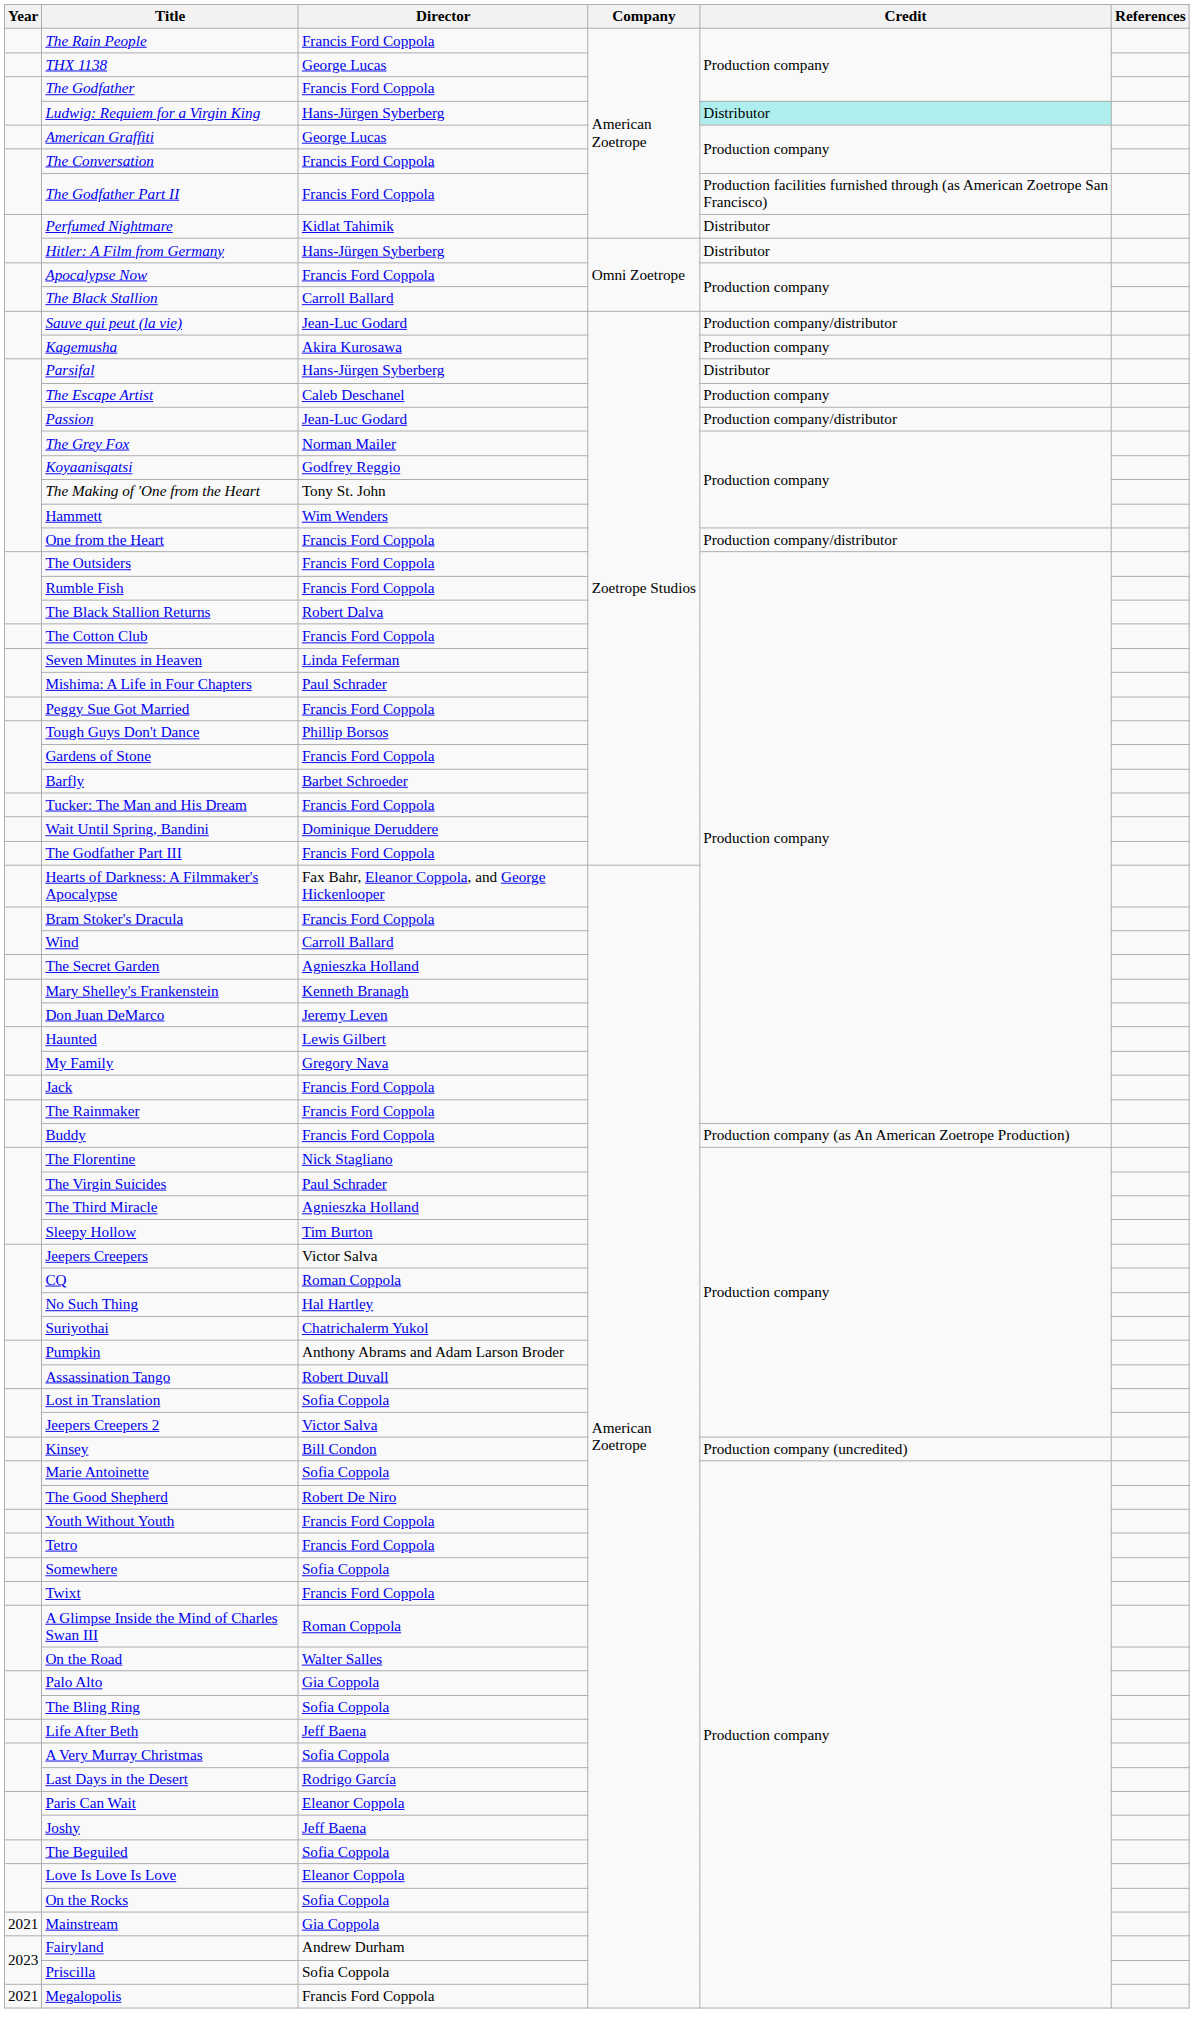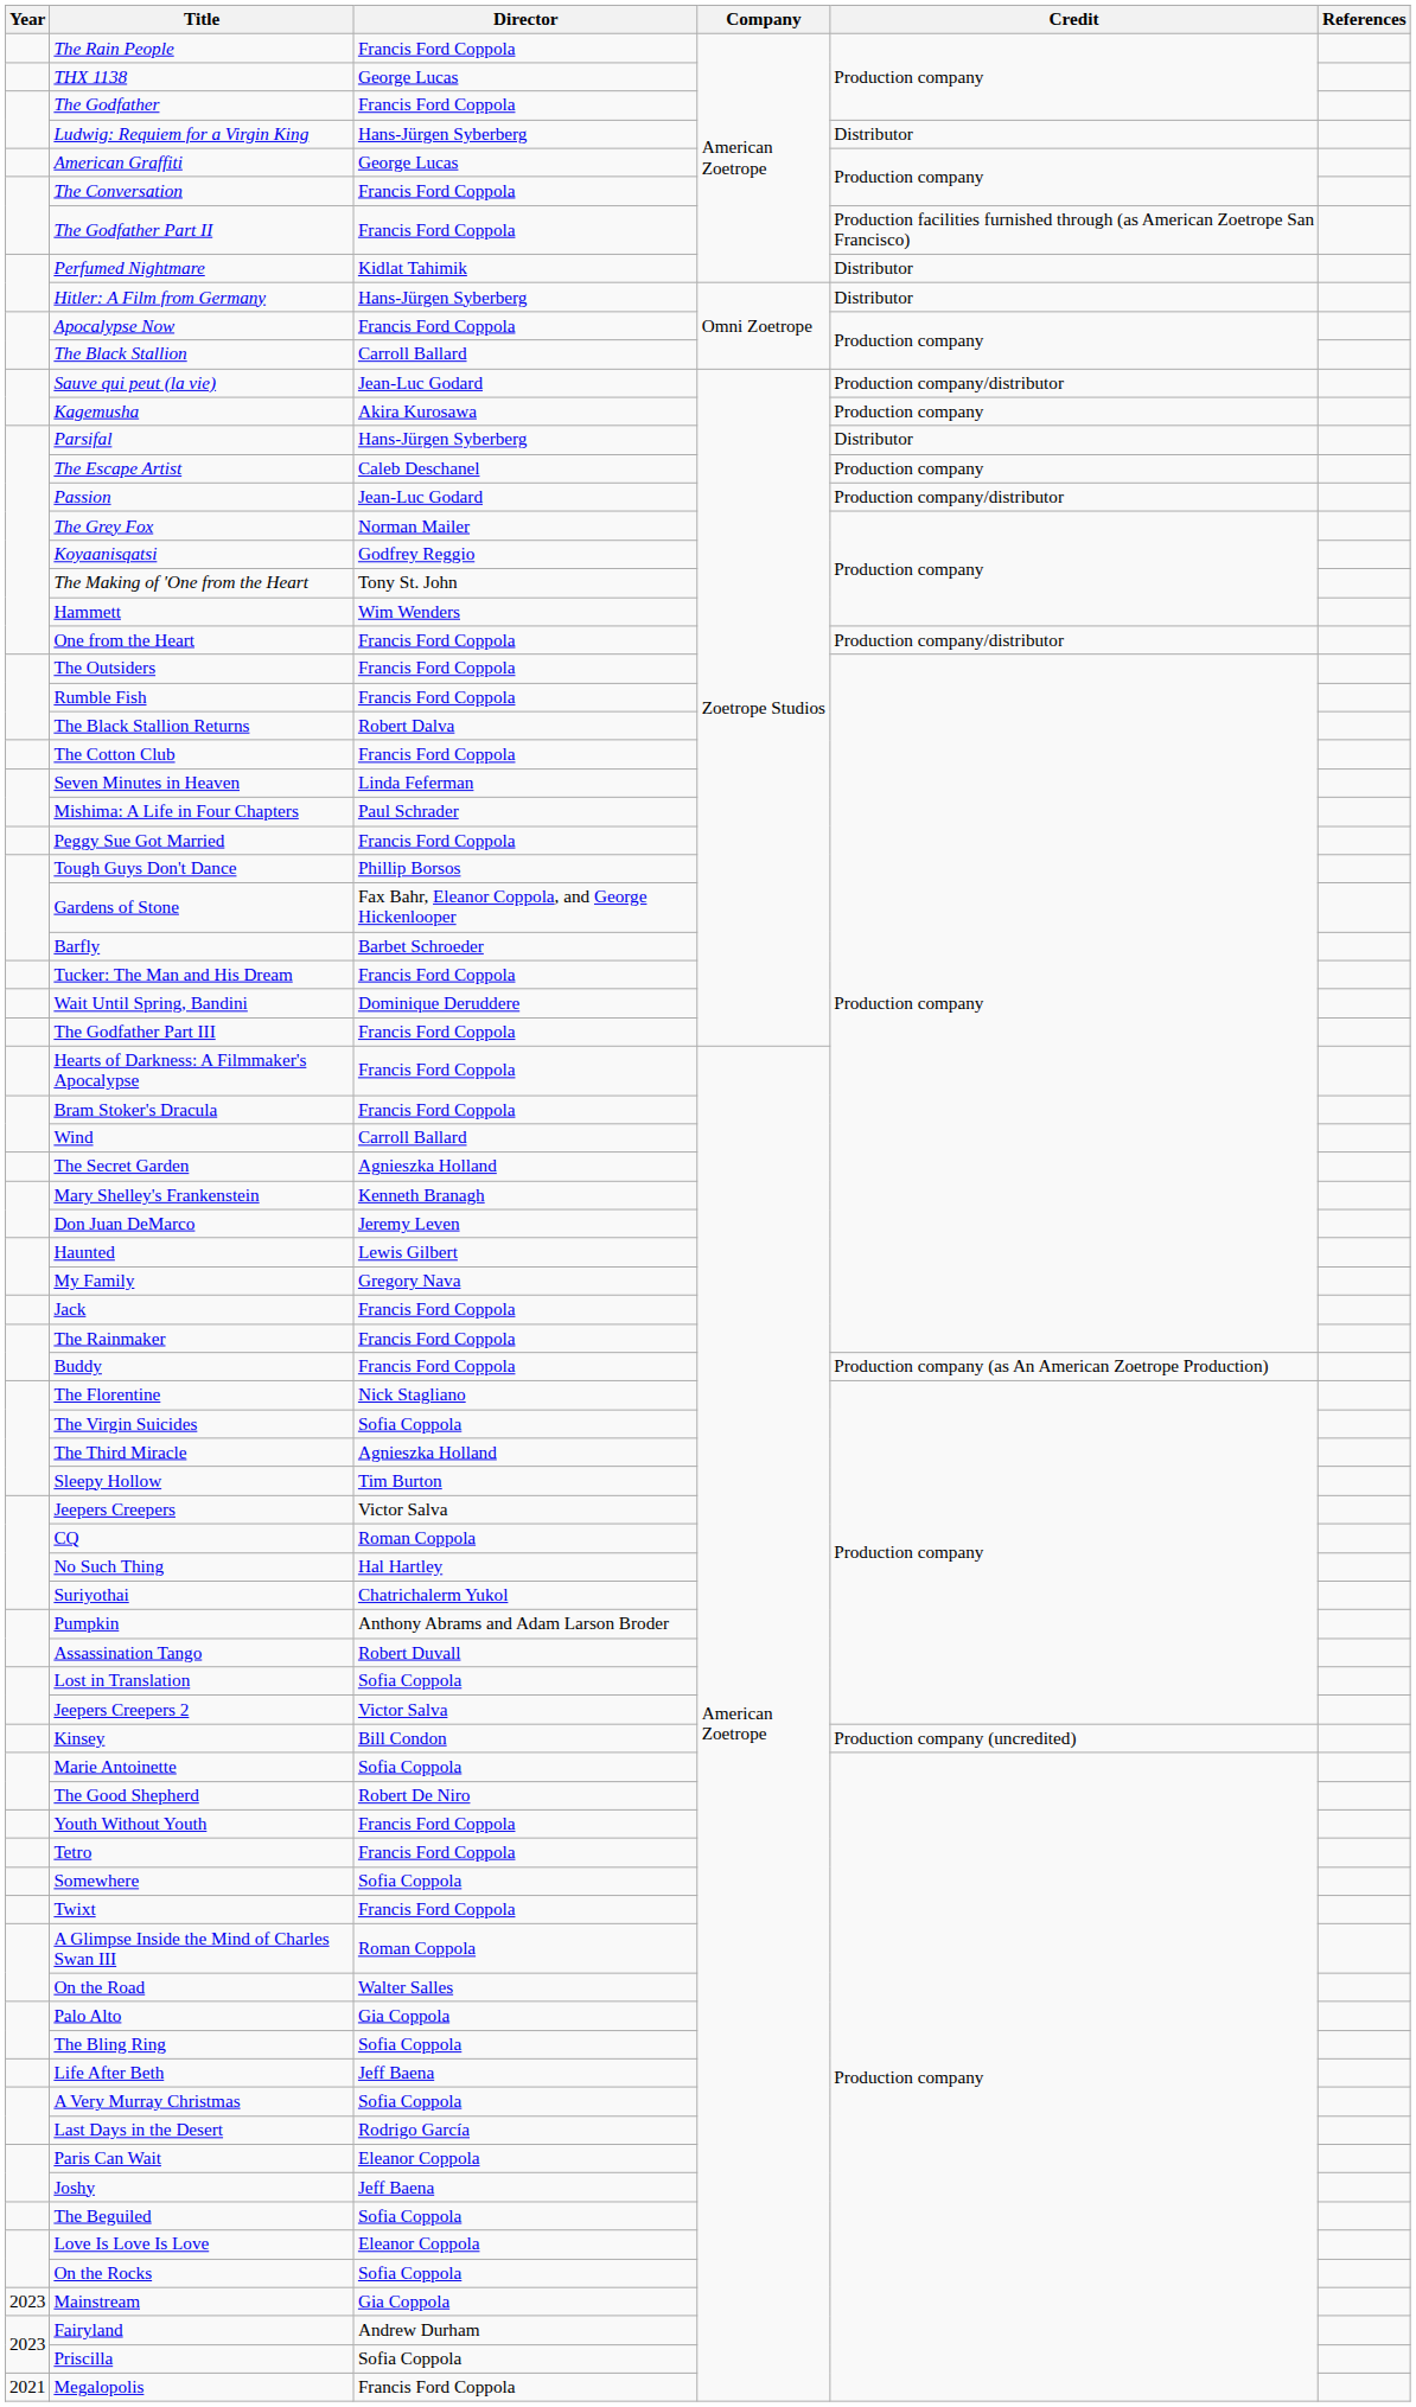Ludwig: Requiem for a Virgin King | Credit: paleturquoise background -> no background
Gardens of Stone | Director: Francis Ford Coppola -> Fax Bahr, Eleanor Coppola, and George Hickenlooper
Hearts of Darkness: A Filmmaker's Apocalypse | Director: Fax Bahr, Eleanor Coppola, and George Hickenlooper -> Francis Ford Coppola
The Virgin Suicides | Director: Paul Schrader -> Sofia Coppola
Mainstream | Year: 2021 -> 2023
